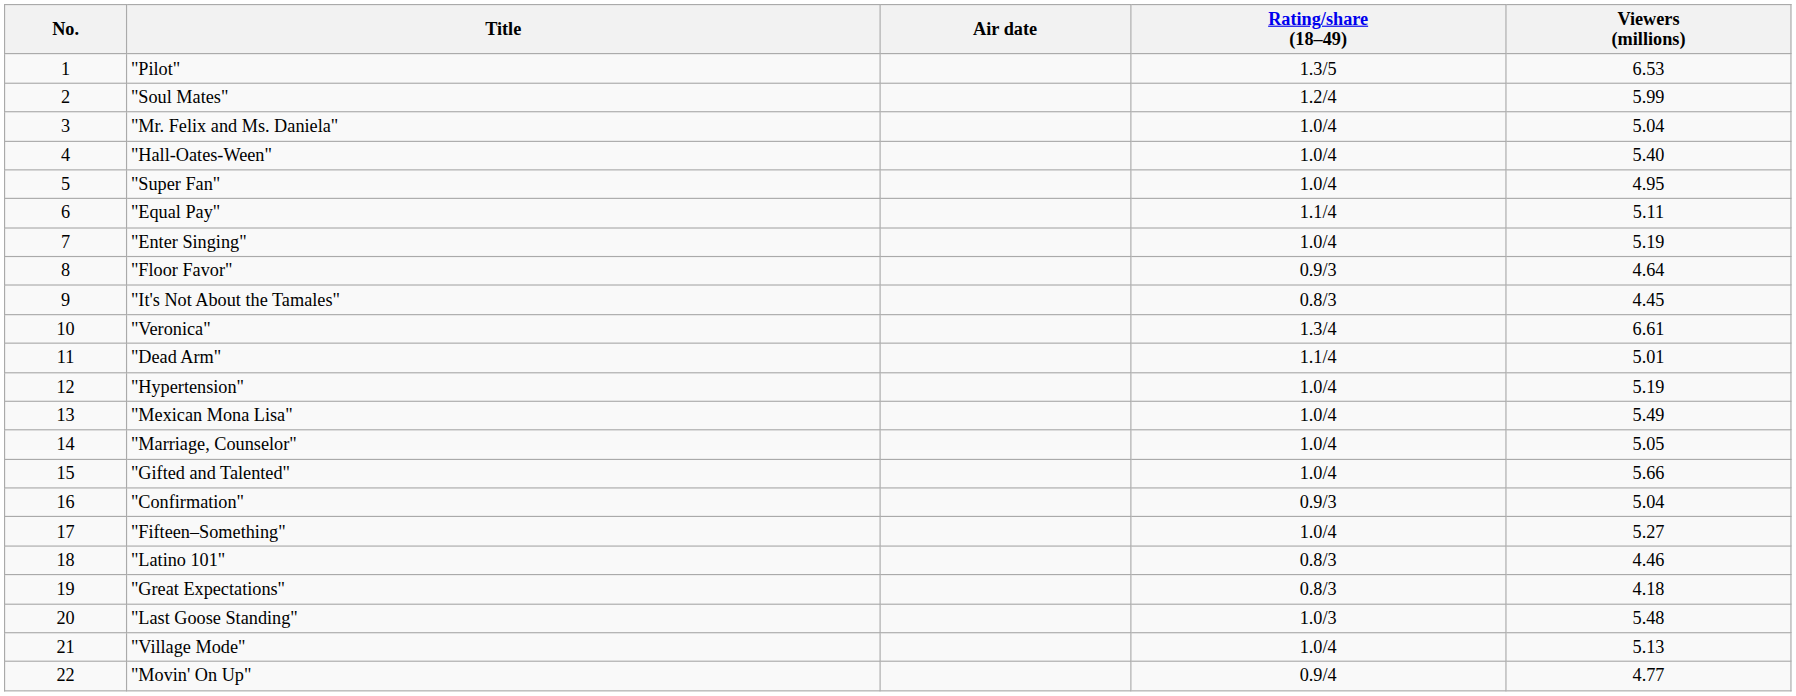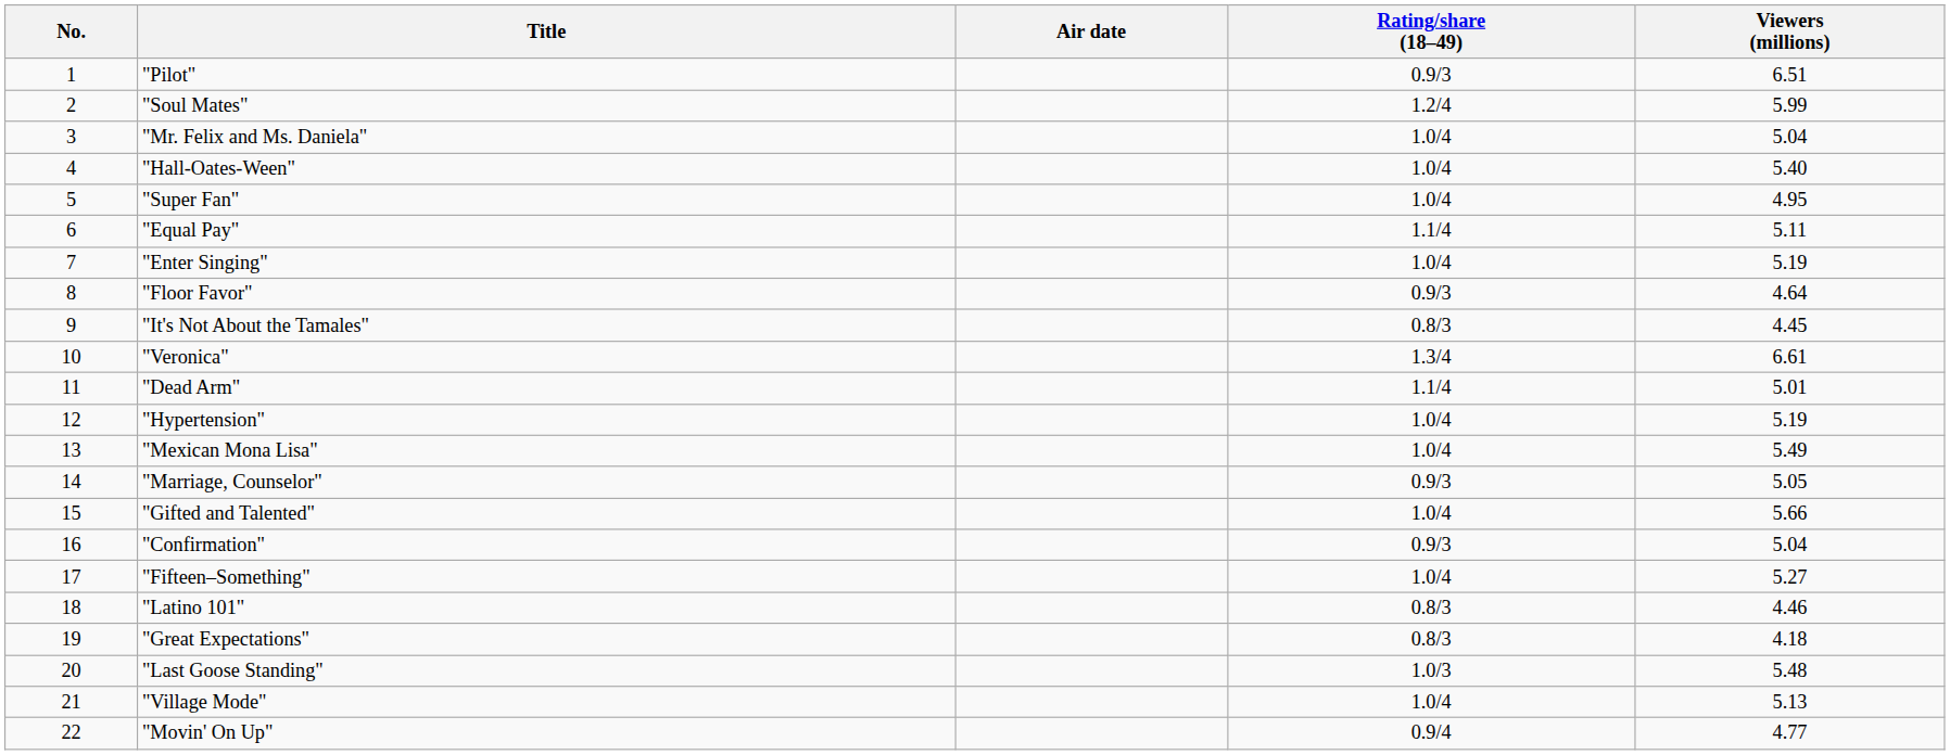"Pilot" | Rating/share (18–49): 1.3/5 -> 0.9/3
"Pilot" | Viewers (millions): 6.53 -> 6.51
"Marriage, Counselor" | Rating/share (18–49): 1.0/4 -> 0.9/3
